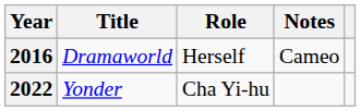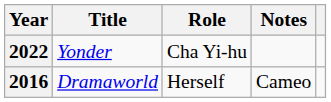rows swapped: 2016 <-> 2022
